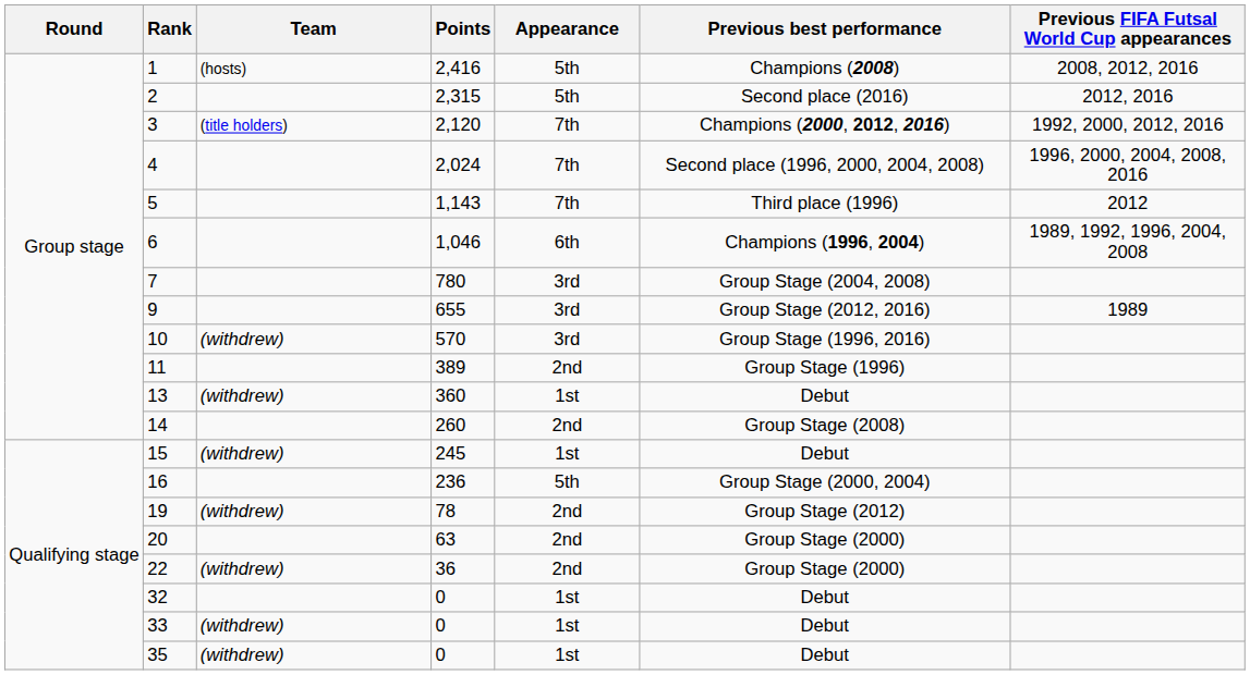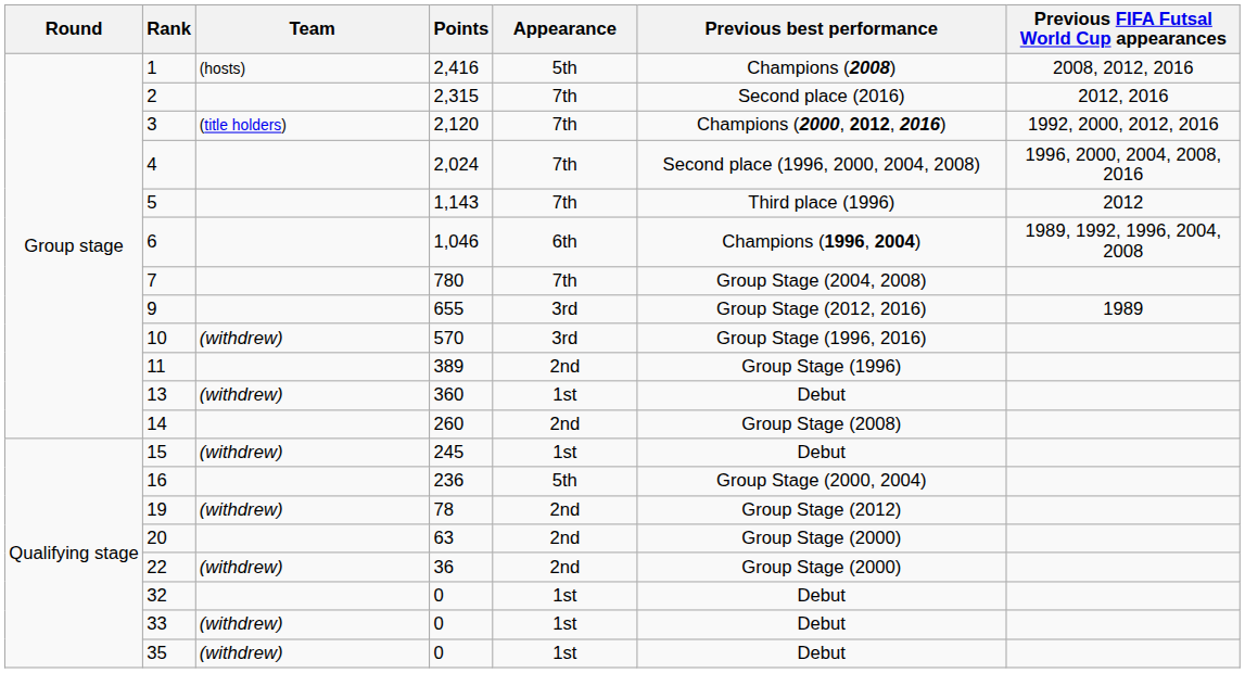2 | Appearance: 5th -> 7th
7 | Appearance: 3rd -> 7th
